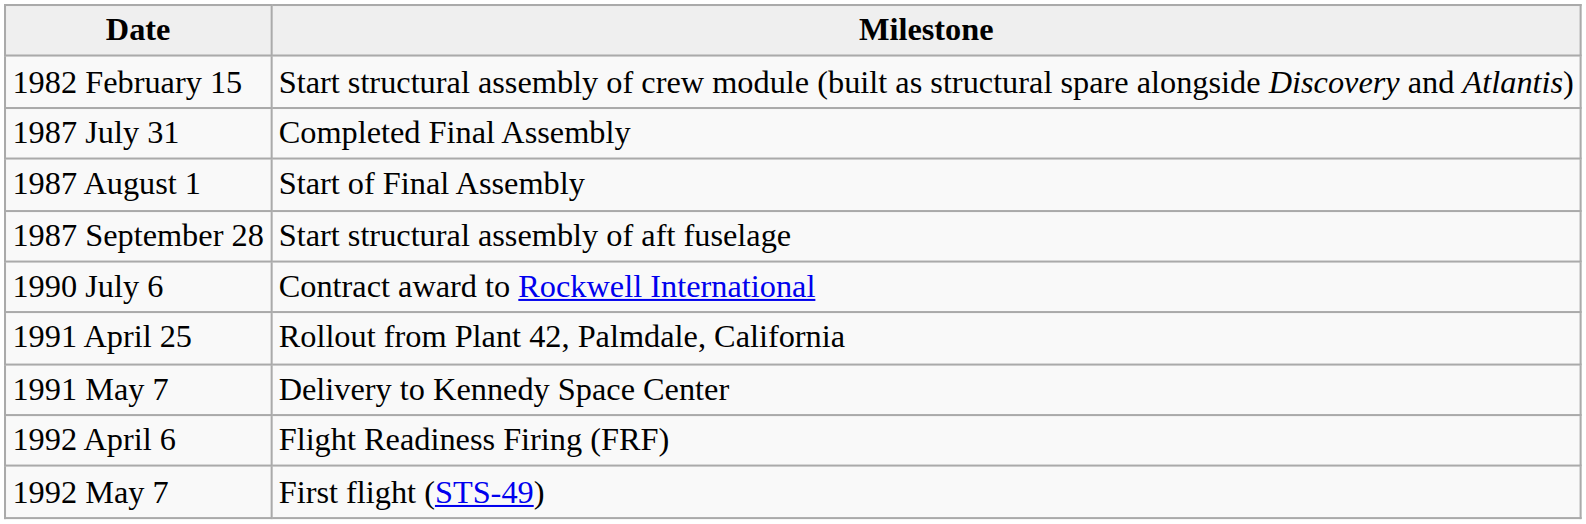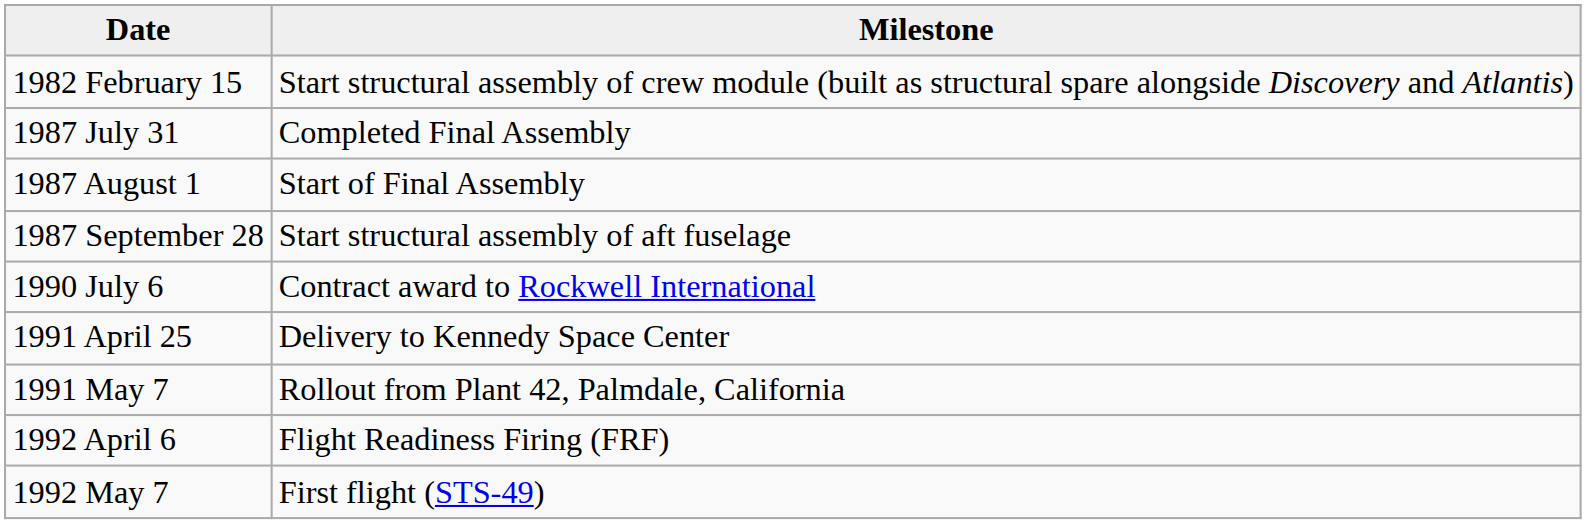1991 April 25 | Milestone: Rollout from Plant 42, Palmdale, California -> Delivery to Kennedy Space Center
1991 May 7 | Milestone: Delivery to Kennedy Space Center -> Rollout from Plant 42, Palmdale, California
